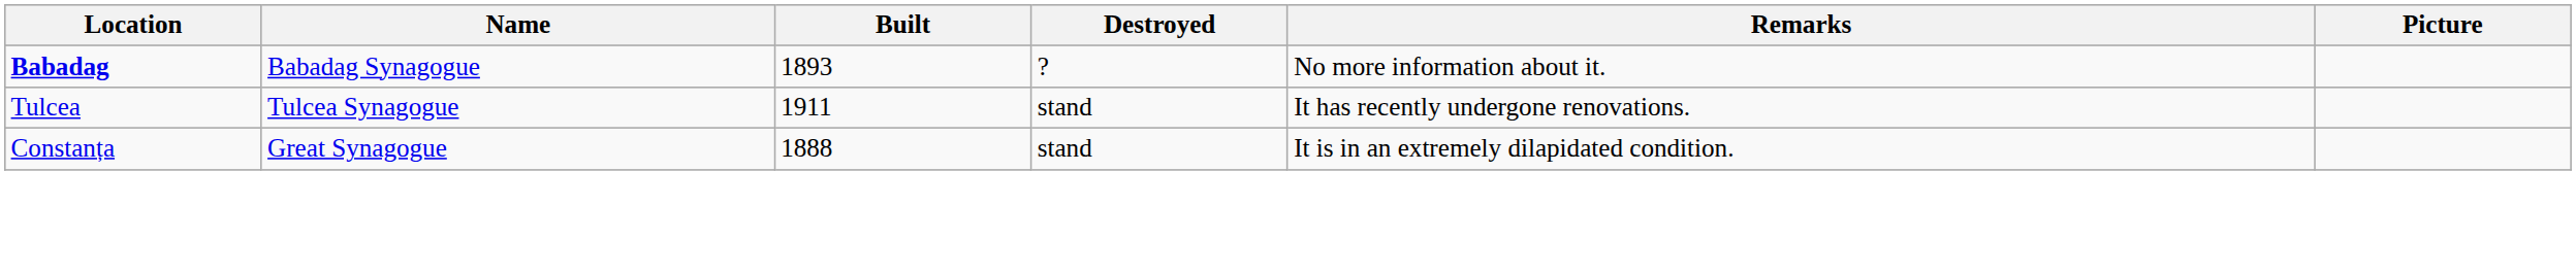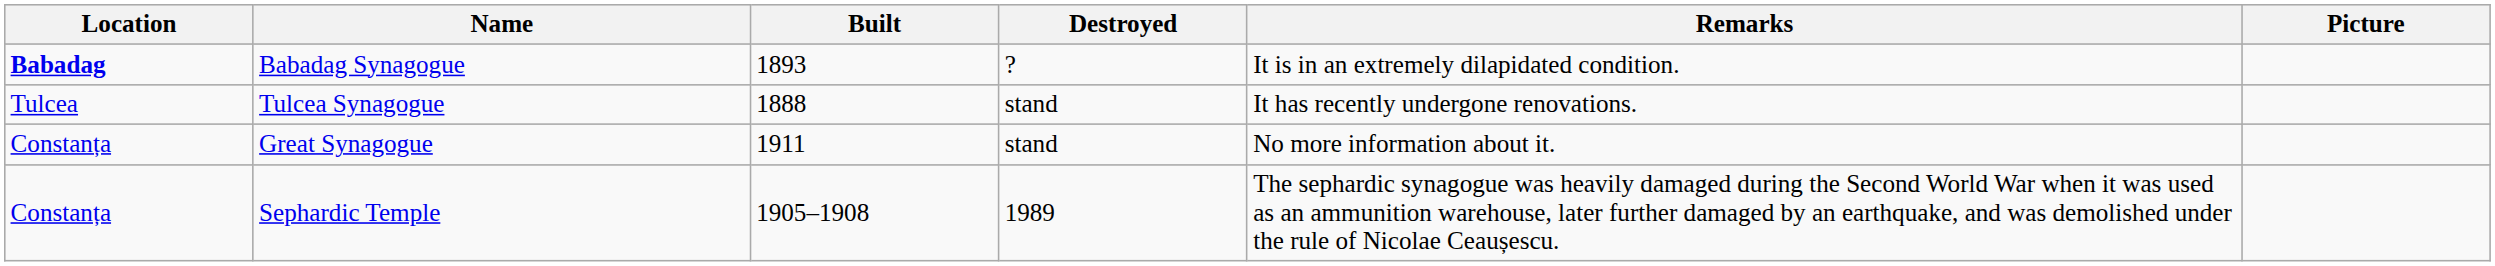Babadag Synagogue | Remarks: No more information about it. -> It is in an extremely dilapidated condition.
Tulcea Synagogue | Built: 1911 -> 1888
Great Synagogue | Built: 1888 -> 1911
Great Synagogue | Remarks: It is in an extremely dilapidated condition. -> No more information about it.
+ row: Constanța | Sephardic Temple | 1905–1908 | 1989 | The sephardic synagogue was heavily damaged during the Second World War when it was used as an ammunition warehouse, later further damaged by an earthquake, and was demolished under the rule of Nicolae Ceaușescu.
